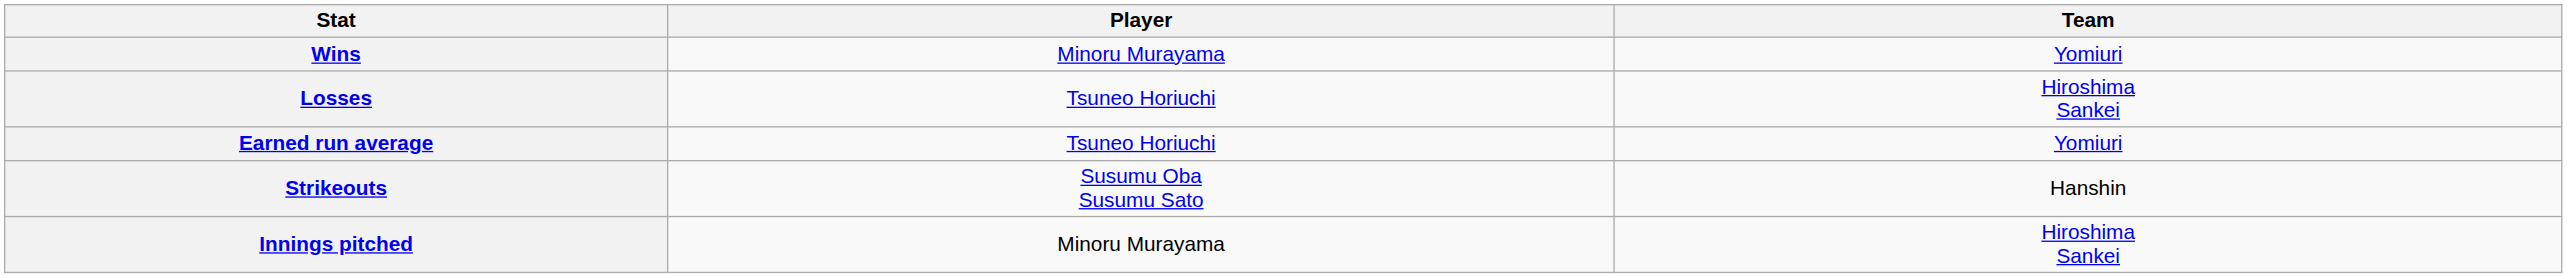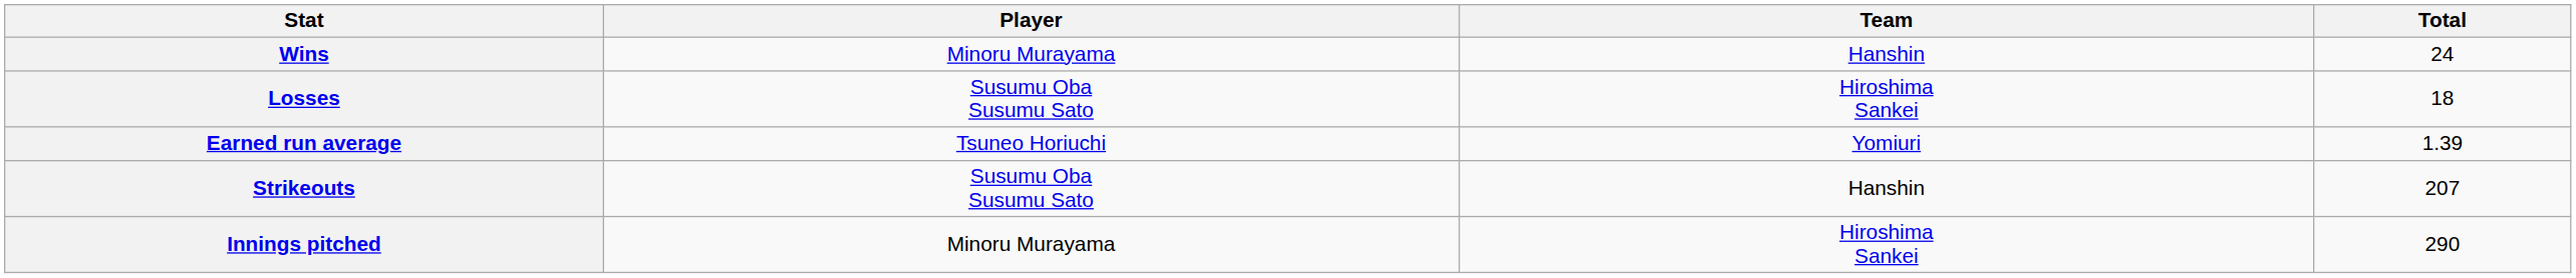+ column: Total | 24 | 18 | 1.39 | 207 | 290
Wins | Team: Yomiuri -> Hanshin
Losses | Player: Tsuneo Horiuchi -> Susumu Oba Susumu Sato
